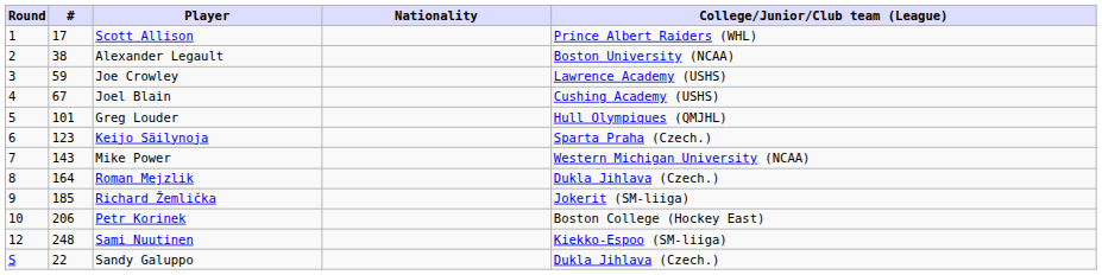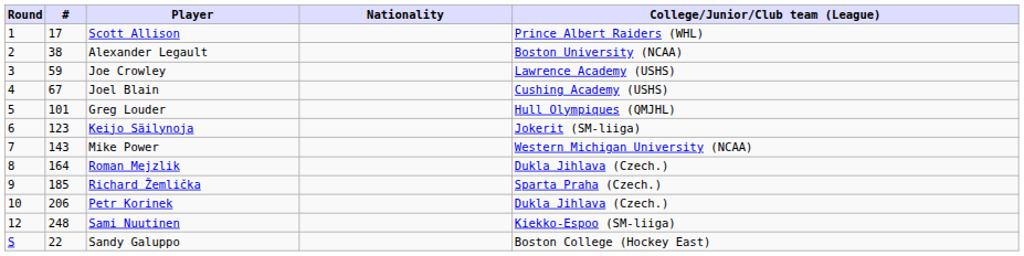Keijo Säilynoja | College/Junior/Club team (League): Sparta Praha (Czech.) -> Jokerit (SM-liiga)
Richard Žemlička | College/Junior/Club team (League): Jokerit (SM-liiga) -> Sparta Praha (Czech.)
Petr Korinek | College/Junior/Club team (League): Boston College (Hockey East) -> Dukla Jihlava (Czech.)
Sandy Galuppo | College/Junior/Club team (League): Dukla Jihlava (Czech.) -> Boston College (Hockey East)
